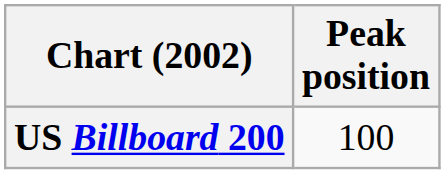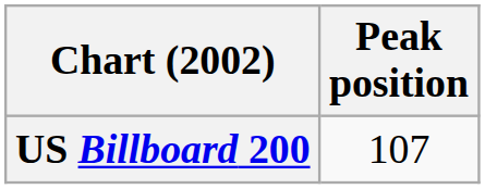US Billboard 200 | Peak position: 100 -> 107
